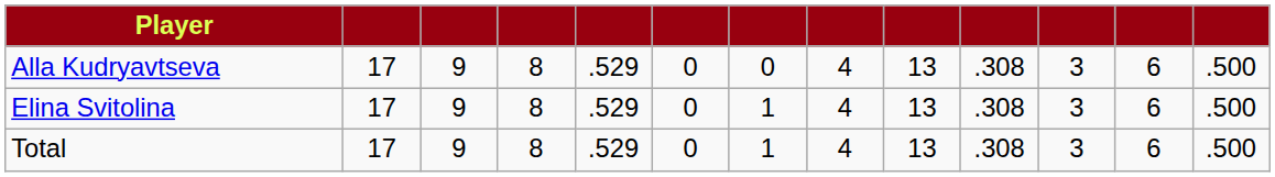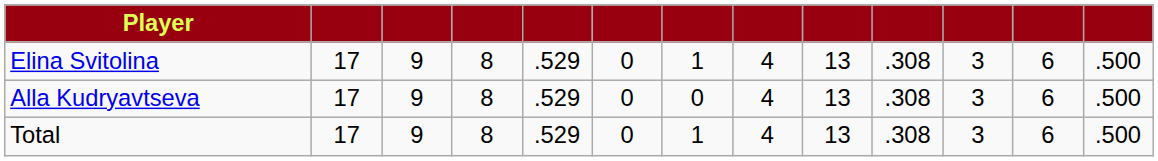rows swapped: Alla Kudryavtseva <-> Elina Svitolina
